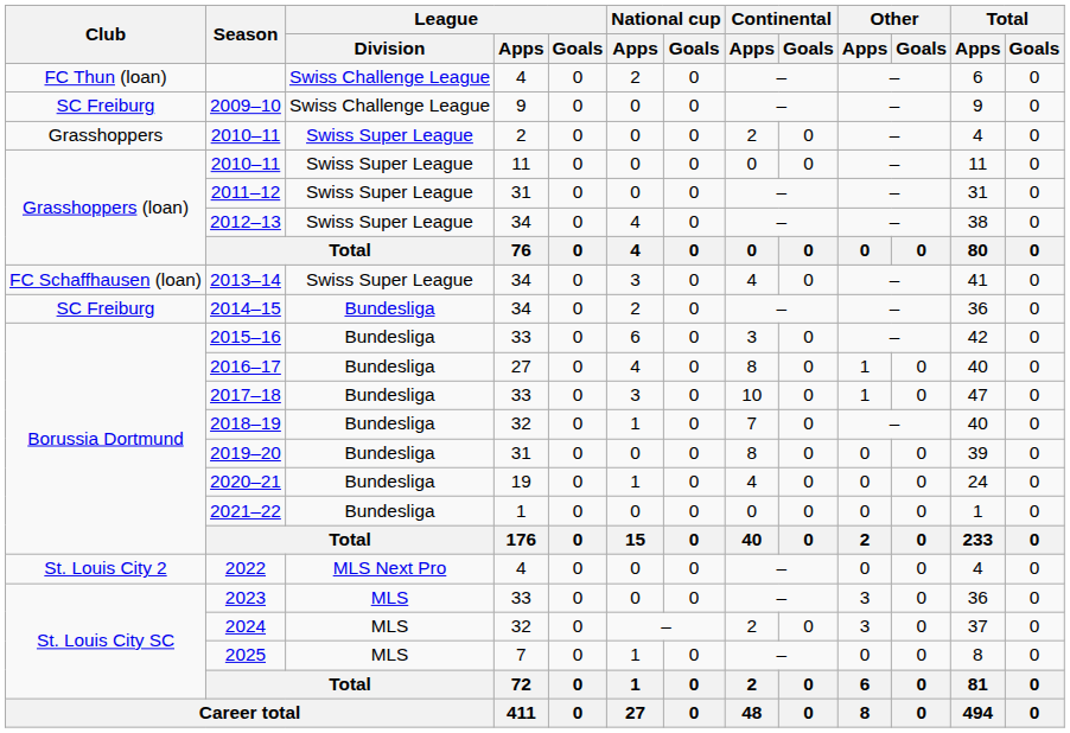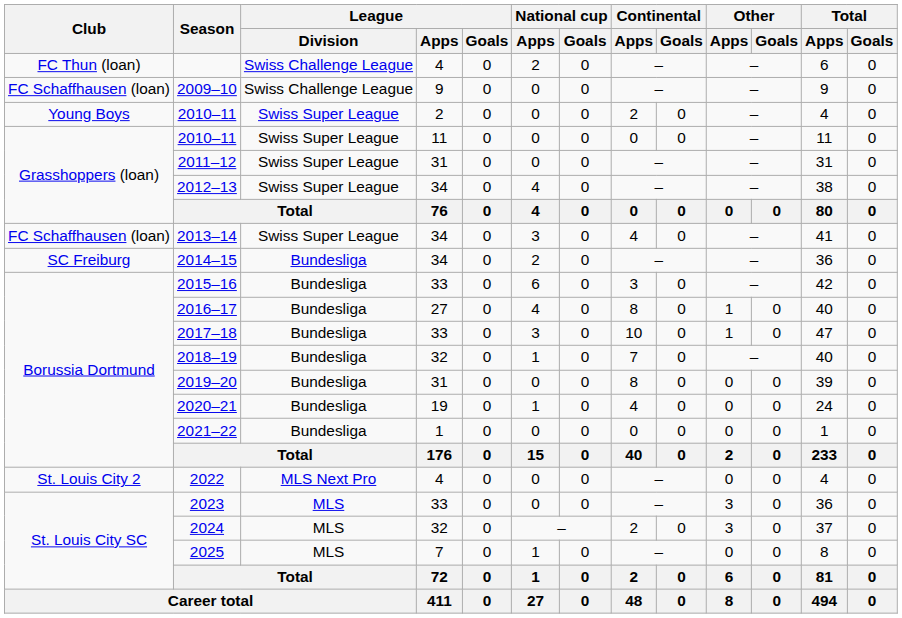2009–10 | Club: SC Freiburg -> FC Schaffhausen (loan)
2010–11 / 2 | Club: Grasshoppers -> Young Boys
